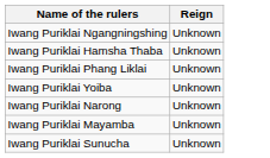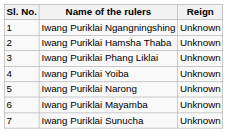+ column: Sl. No. | 1 | 2 | 3 | 4 | 5 | 6 | 7
